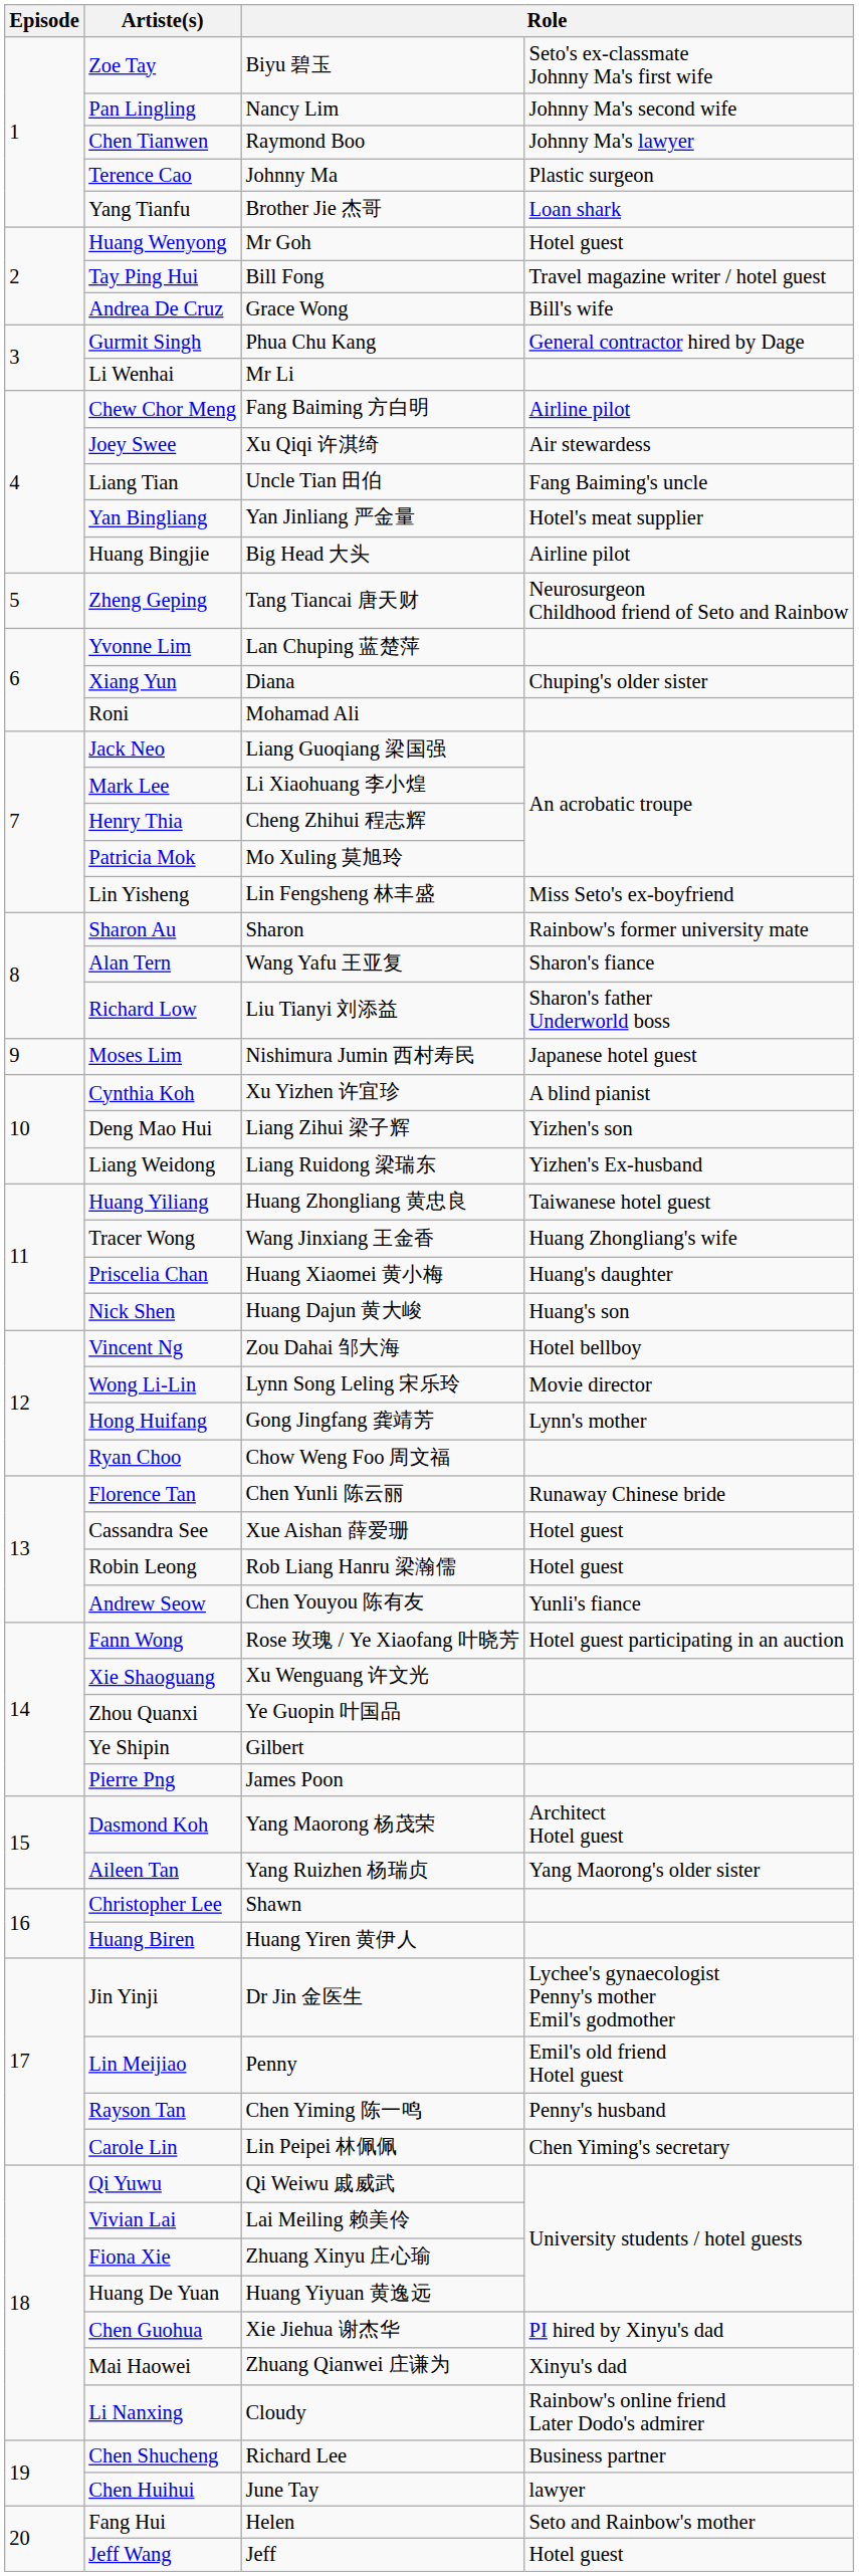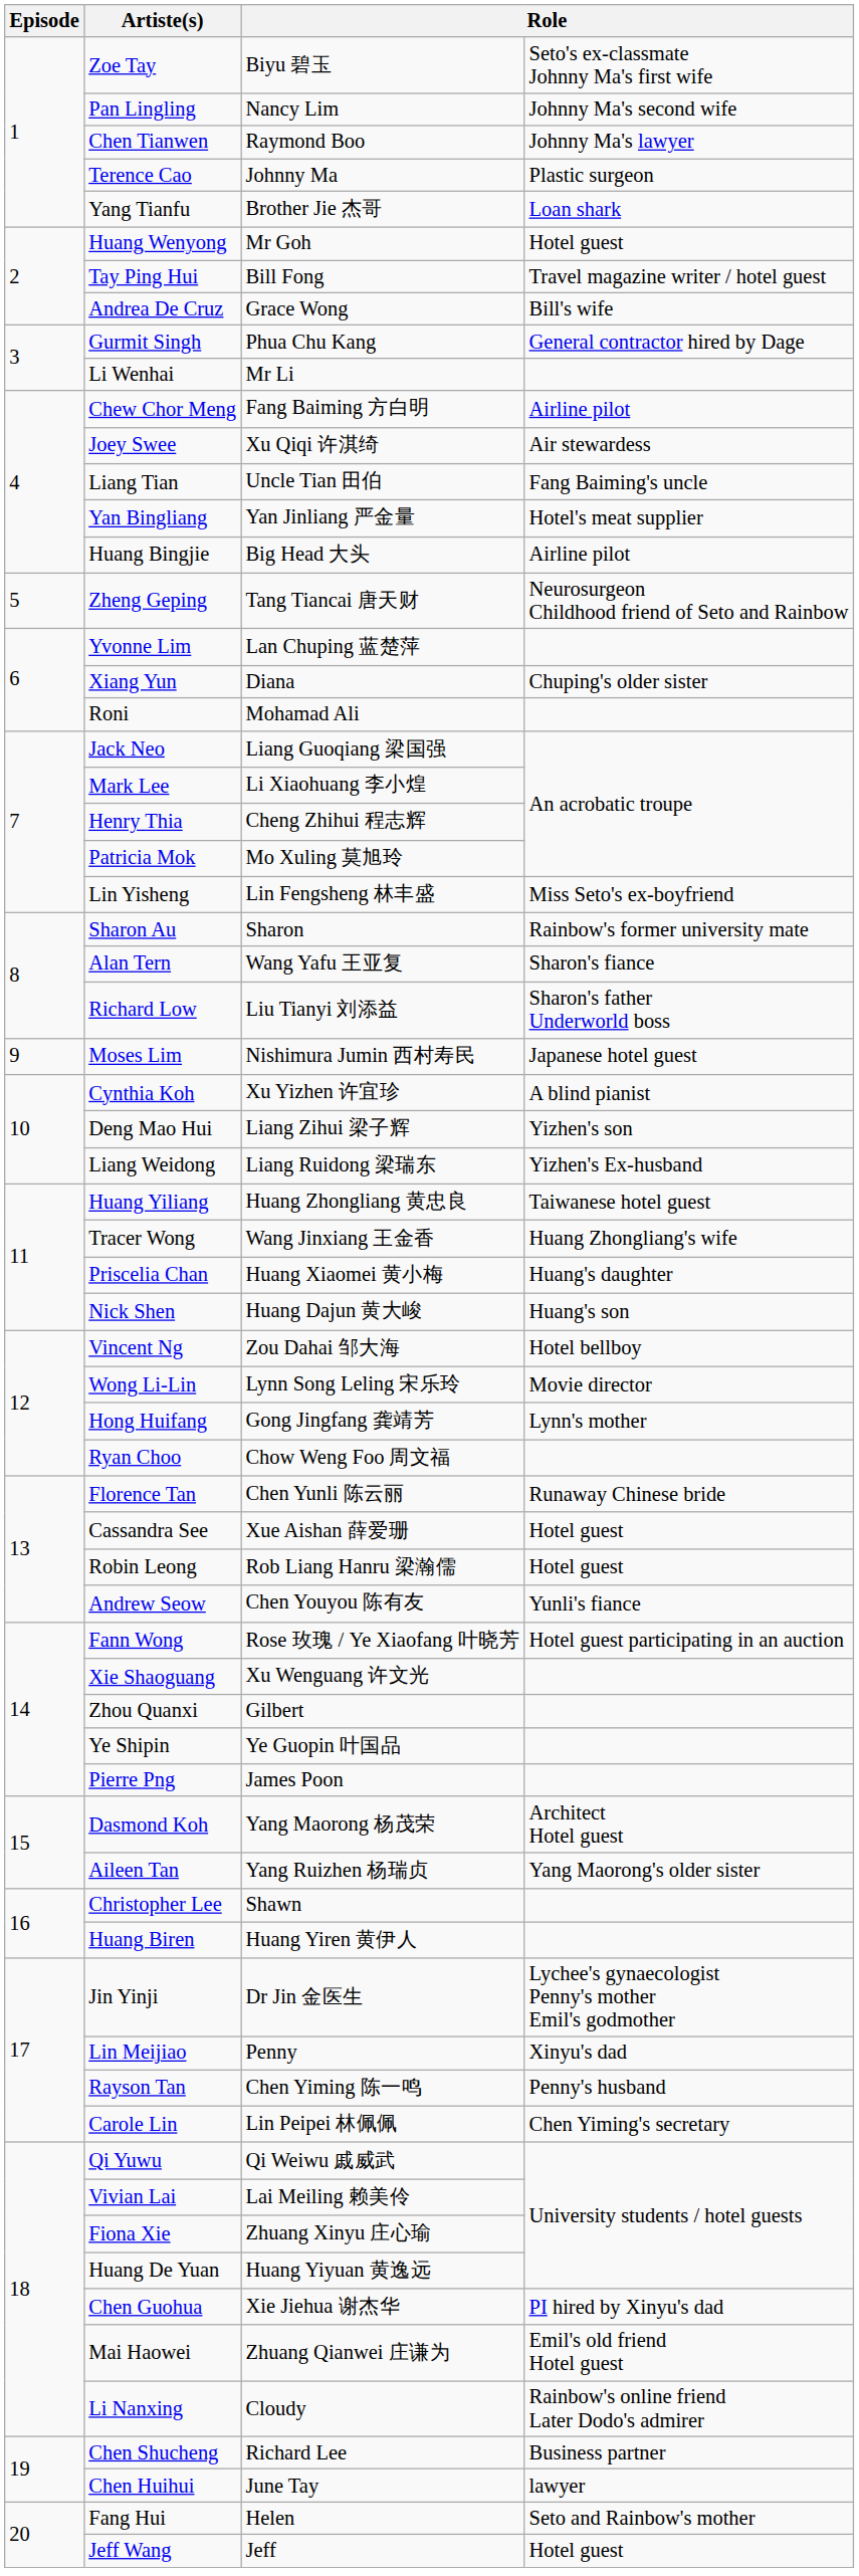Zhou Quanxi | column 3: Ye Guopin 叶国品 -> Gilbert
Ye Shipin | column 3: Gilbert -> Ye Guopin 叶国品
Lin Meijiao | column 4: Emil's old friend Hotel guest -> Xinyu's dad
Mai Haowei | column 4: Xinyu's dad -> Emil's old friend Hotel guest
